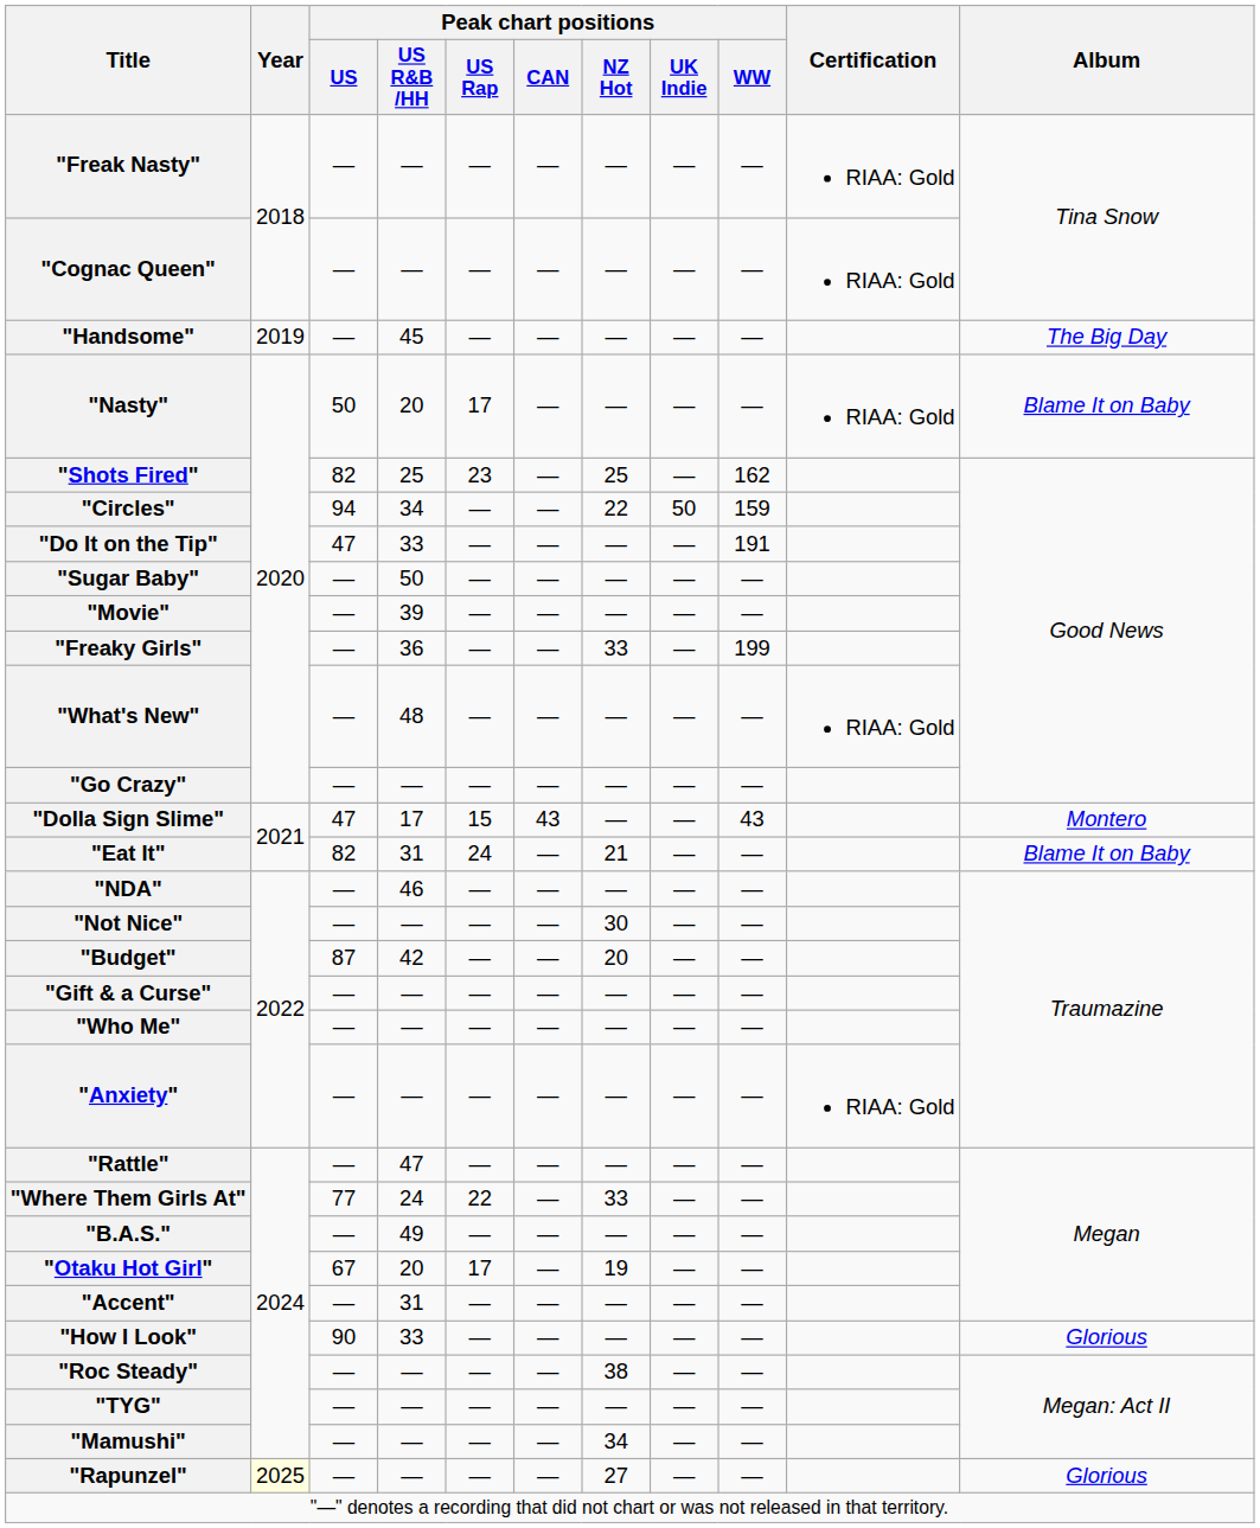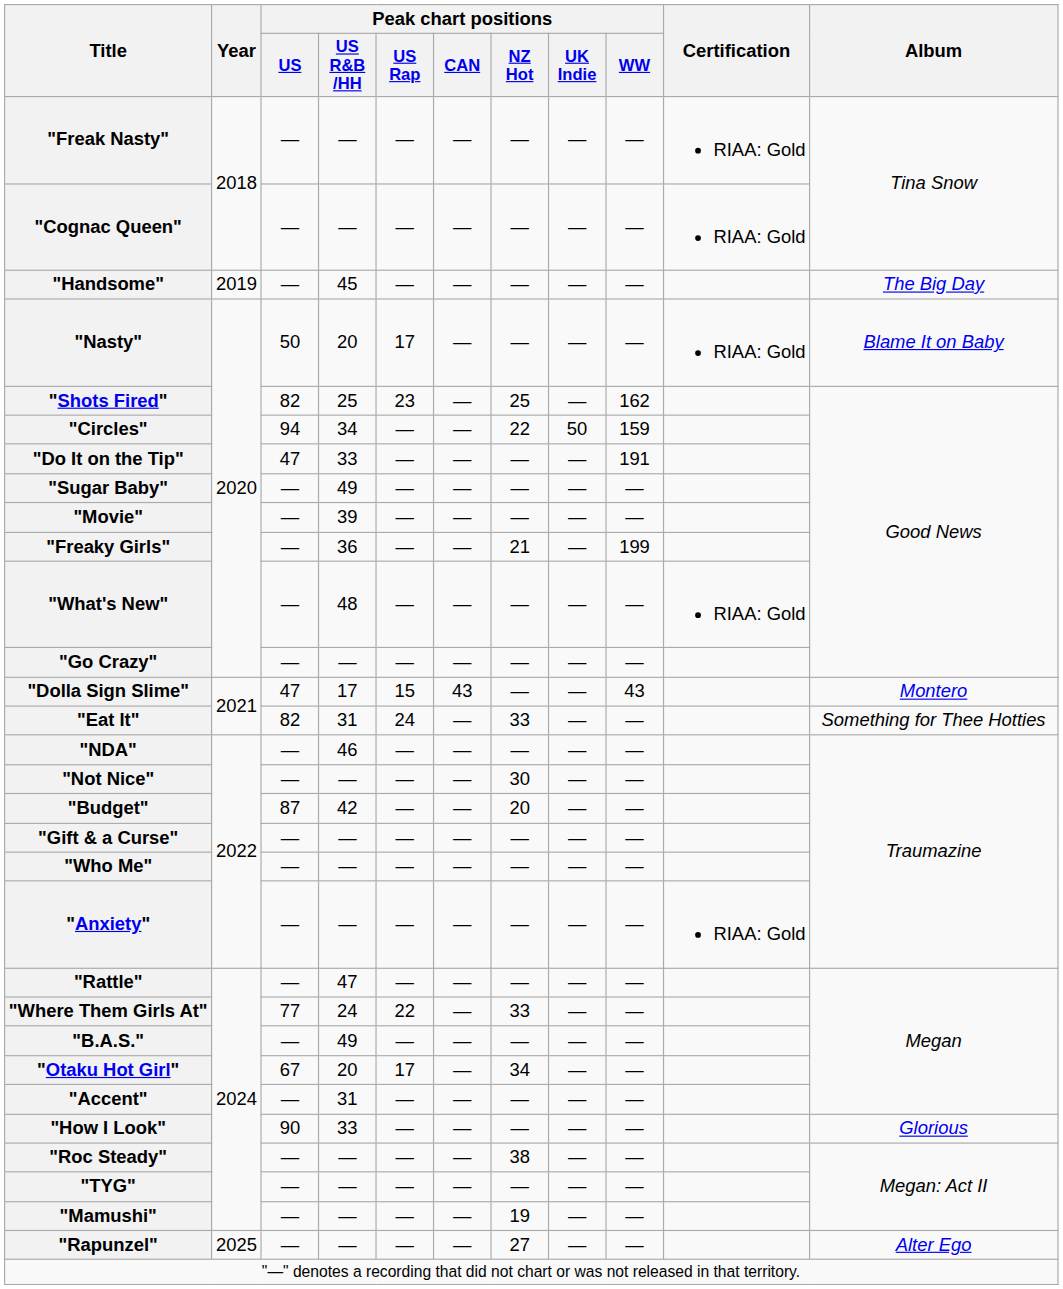"Sugar Baby" | Peak chart positions / US R&B /HH: 50 -> 49
"Freaky Girls" | Peak chart positions / NZ Hot: 33 -> 21
"Eat It" | Peak chart positions / NZ Hot: 21 -> 33
"Eat It" | Album: Blame It on Baby -> Something for Thee Hotties
"Otaku Hot Girl" | Peak chart positions / NZ Hot: 19 -> 34
"Mamushi" | Peak chart positions / NZ Hot: 34 -> 19
"Rapunzel" | Year: lightyellow background -> no background
"Rapunzel" | Album: Glorious -> Alter Ego
